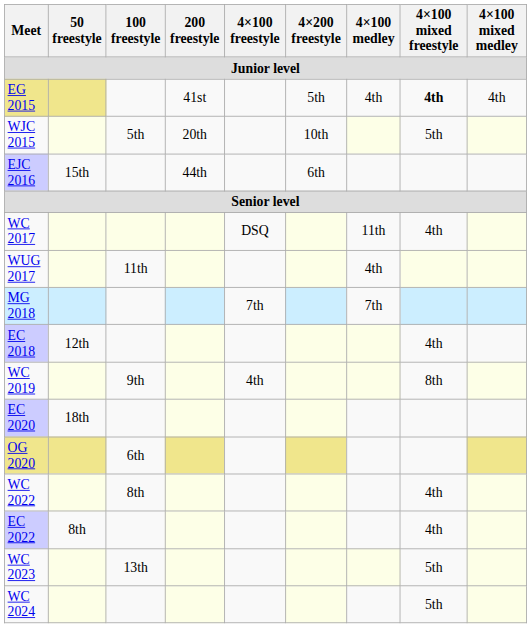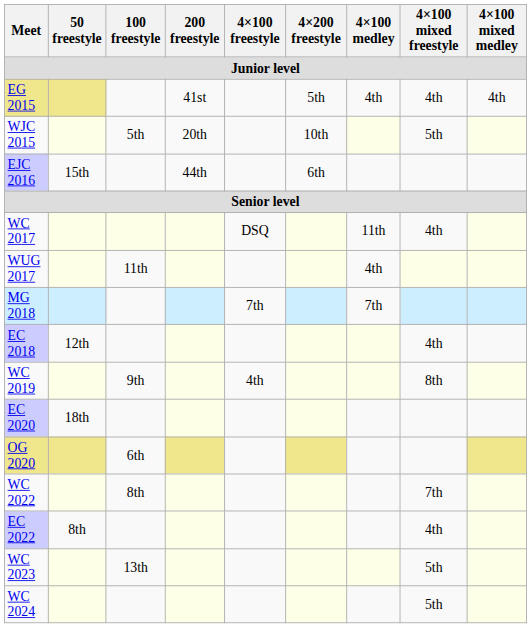EG 2015 | 4×100 mixed freestyle: bold -> normal
WC 2022 | 4×100 mixed freestyle: 4th -> 7th
